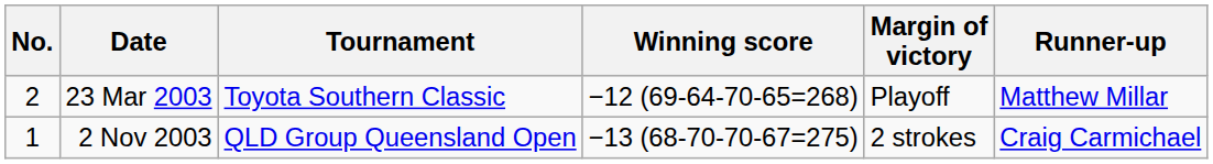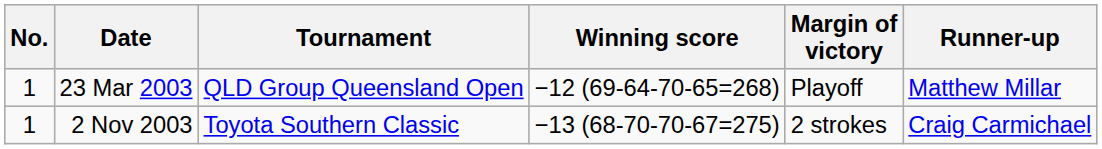23 Mar 2003 | No.: 2 -> 1
23 Mar 2003 | Tournament: Toyota Southern Classic -> QLD Group Queensland Open
2 Nov 2003 | Tournament: QLD Group Queensland Open -> Toyota Southern Classic
